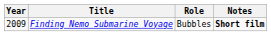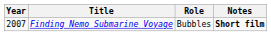Finding Nemo Submarine Voyage | Year: 2009 -> 2007
